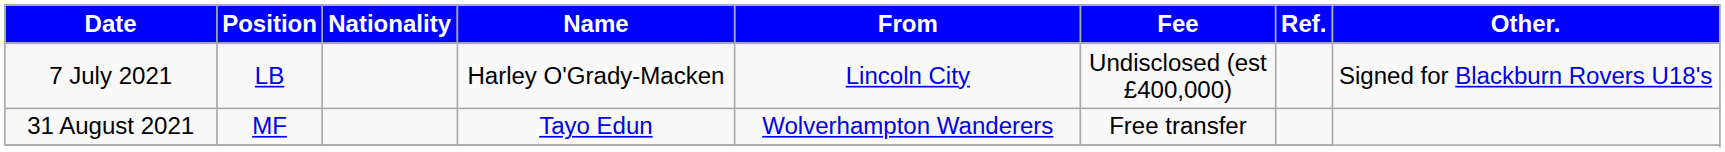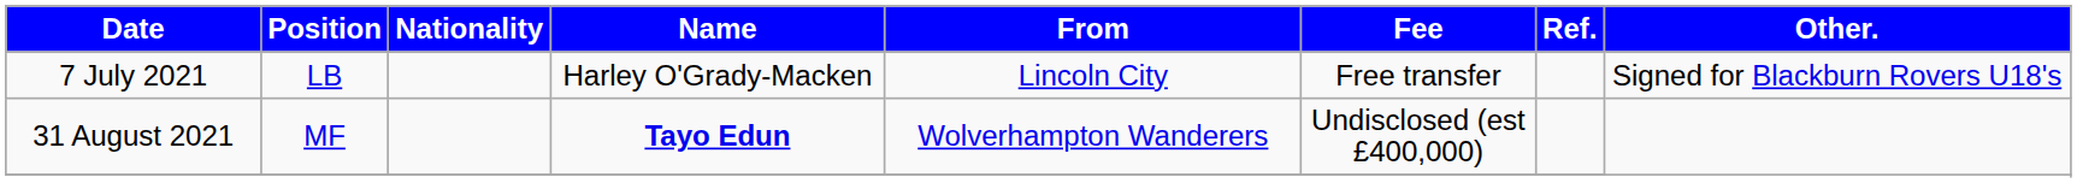7 July 2021 | Fee: Undisclosed (est £400,000) -> Free transfer
31 August 2021 | Name: normal -> bold
31 August 2021 | Fee: Free transfer -> Undisclosed (est £400,000)
